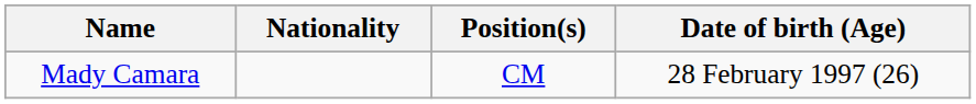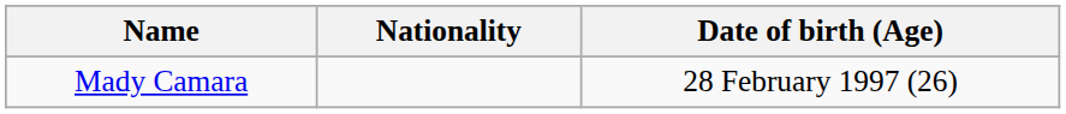- column: Position(s) | CM
